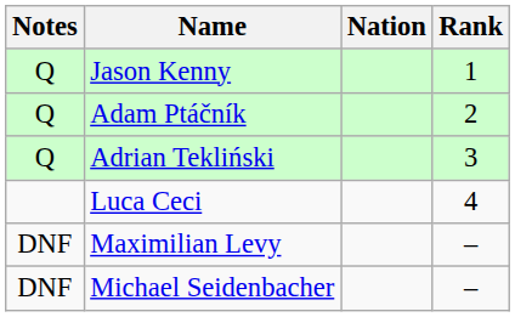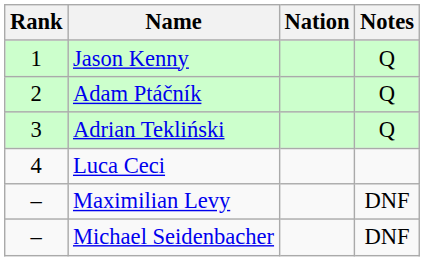columns swapped: Rank <-> Notes
